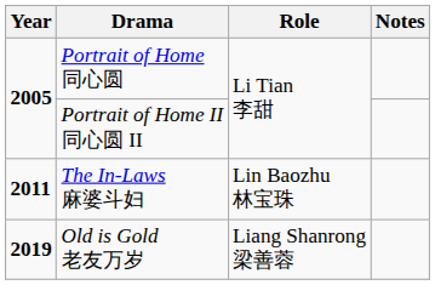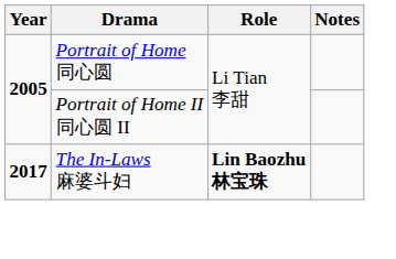The In-Laws 麻婆斗妇 | Year: 2011 -> 2017
The In-Laws 麻婆斗妇 | Role: normal -> bold
- row: 2019 | Old is Gold 老友万岁 | Liang Shanrong 梁善蓉
